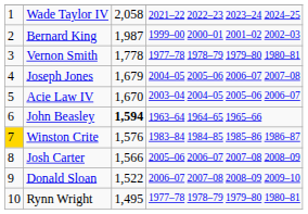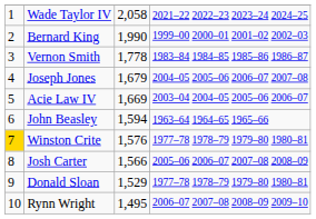Bernard King | column 3: 1,987 -> 1,990
Vernon Smith | column 4: 1977–78 1978–79 1979–80 1980–81 -> 1983–84 1984–85 1985–86 1986–87
Acie Law IV | column 3: 1,670 -> 1,669
John Beasley | column 3: bold -> normal
Winston Crite | column 4: 1983–84 1984–85 1985–86 1986–87 -> 1977–78 1978–79 1979–80 1980–81
Donald Sloan | column 3: 1,522 -> 1,529
Donald Sloan | column 4: 2006–07 2007–08 2008–09 2009–10 -> 1977–78 1978–79 1979–80 1980–81
Rynn Wright | column 4: 1977–78 1978–79 1979–80 1980–81 -> 2006–07 2007–08 2008–09 2009–10
